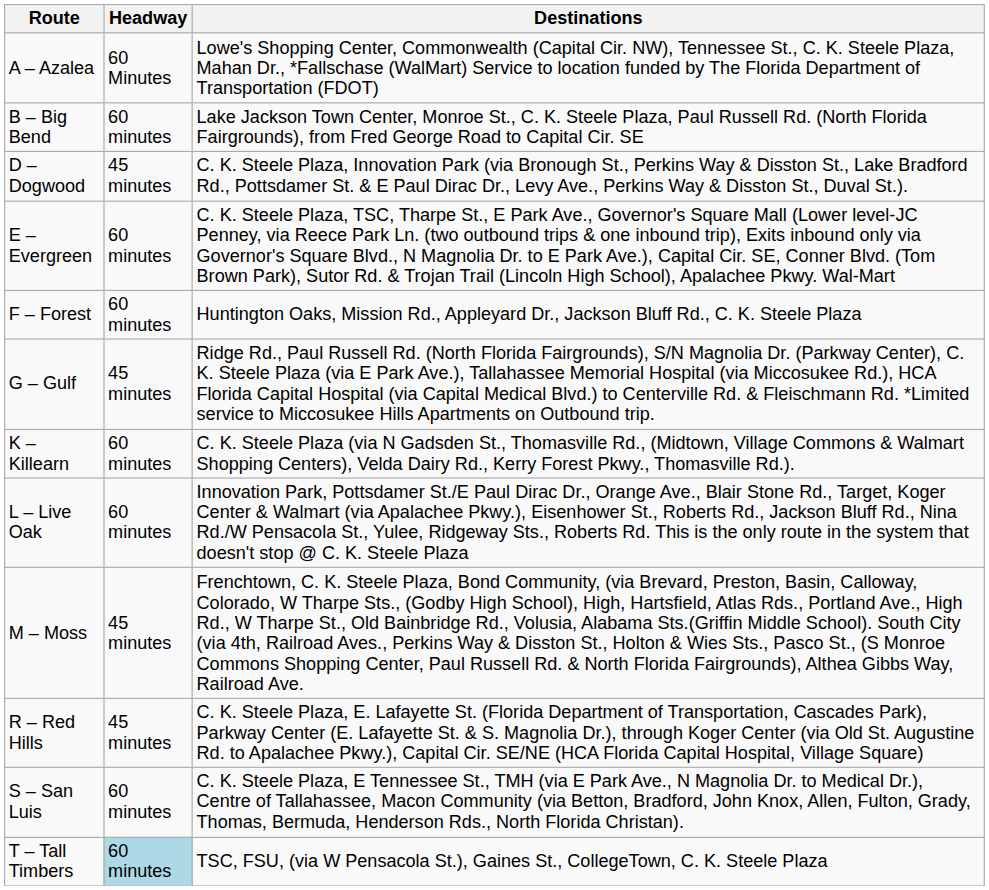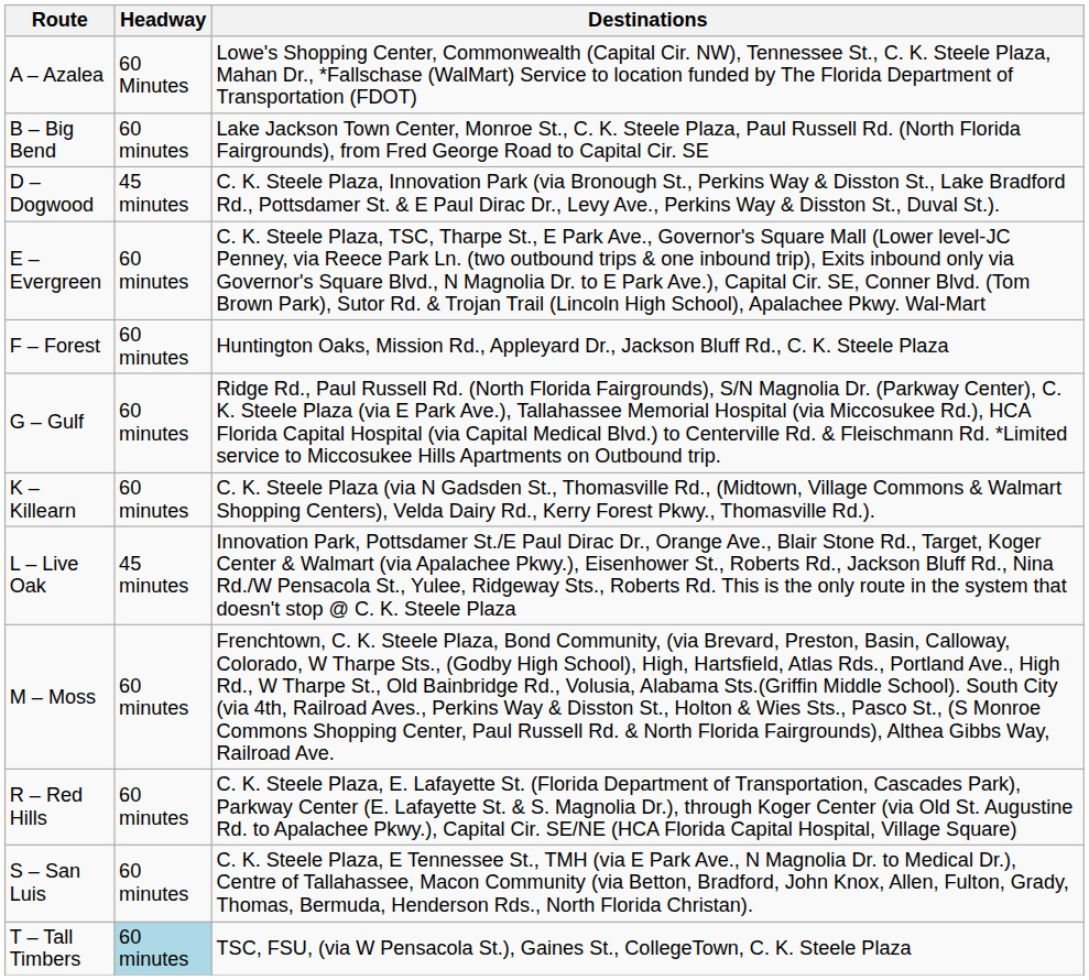G – Gulf | Headway: 45 minutes -> 60 minutes
L – Live Oak | Headway: 60 minutes -> 45 minutes
M – Moss | Headway: 45 minutes -> 60 minutes
R – Red Hills | Headway: 45 minutes -> 60 minutes
